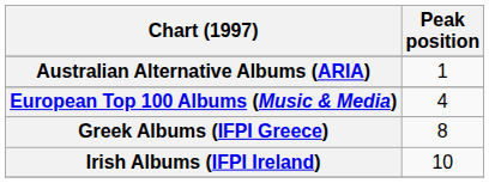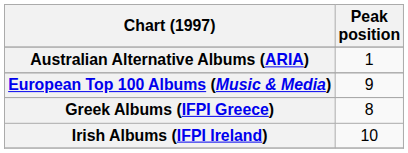European Top 100 Albums (Music & Media) | Peak position: 4 -> 9
